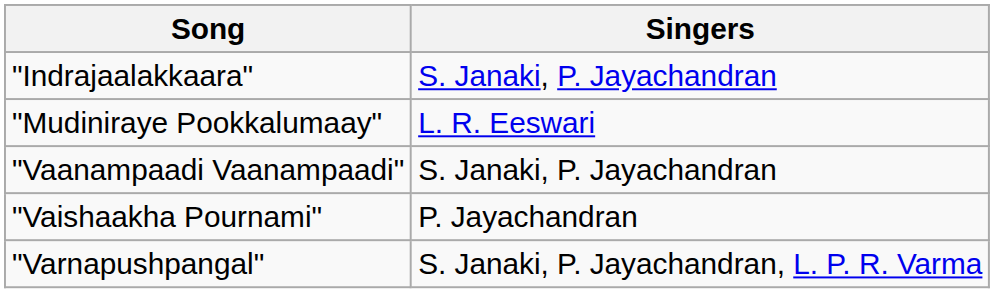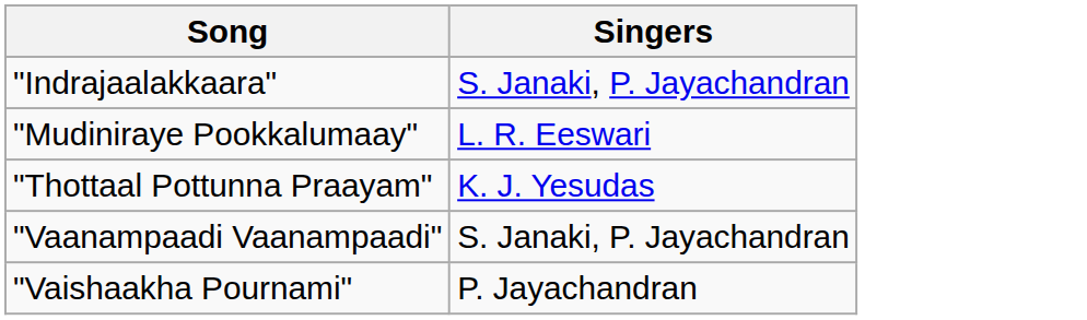+ row: "Thottaal Pottunna Praayam" | K. J. Yesudas
- row: "Varnapushpangal" | S. Janaki, P. Jayachandran, L. P. R. Varma
